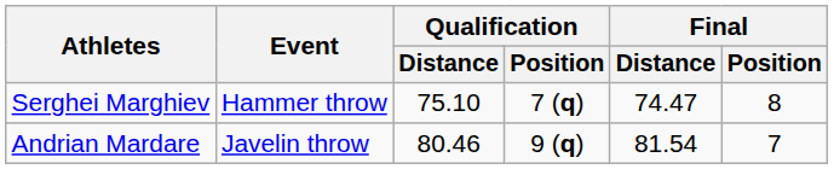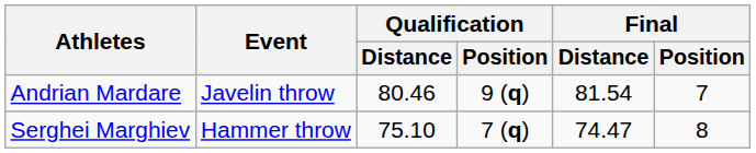rows swapped: Serghei Marghiev <-> Andrian Mardare
